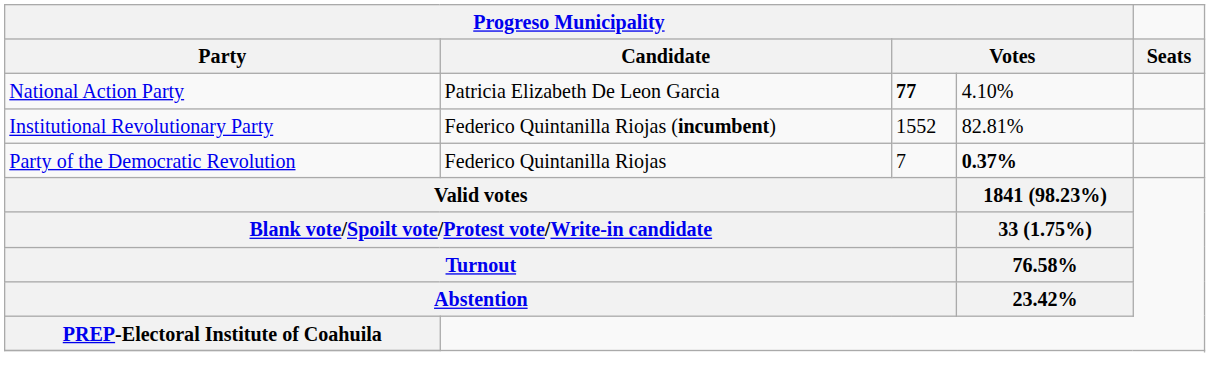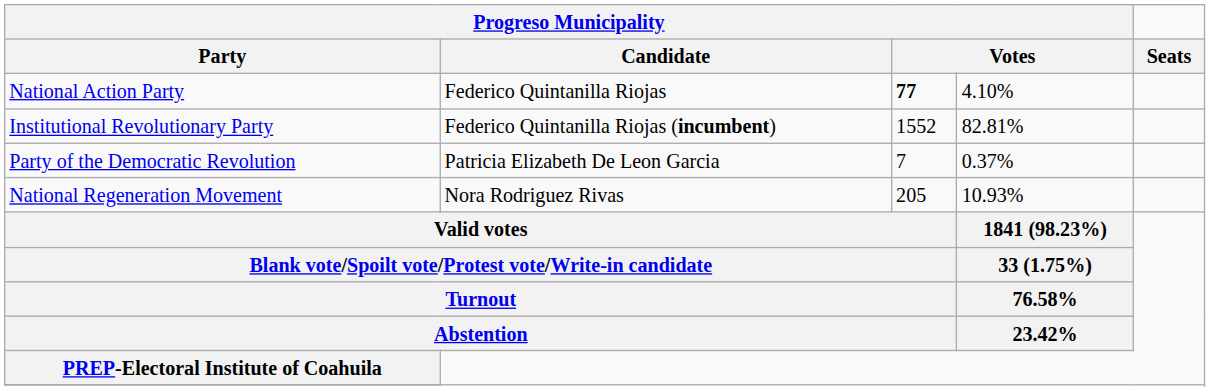National Action Party | Progreso Municipality / Candidate: Patricia Elizabeth De Leon Garcia -> Federico Quintanilla Riojas
Party of the Democratic Revolution | Progreso Municipality / Candidate: Federico Quintanilla Riojas -> Patricia Elizabeth De Leon Garcia
Party of the Democratic Revolution | column 4: bold -> normal
+ row: National Regeneration Movement | Nora Rodriguez Rivas | 205 | 10.93%
